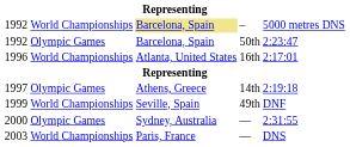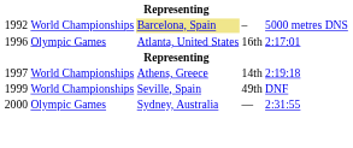- row: 1992 | Olympic Games | Barcelona, Spain | 50th | 2:23:47
1996 | column 2: World Championships -> Olympic Games
1997 | column 2: Olympic Games -> World Championships
- row: 2003 | World Championships | Paris, France | — | DNS
